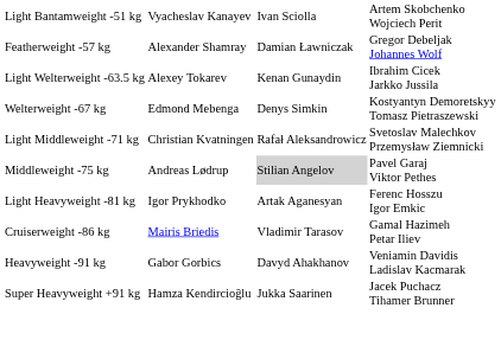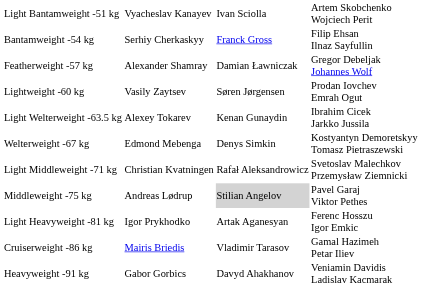+ row: Bantamweight -54 kg | Serhiy Cherkaskyy | Franck Gross | Filip Ehsan Ilnaz Sayfullin
+ row: Lightweight -60 kg | Vasily Zaytsev | Søren Jørgensen | Prodan Iovchev Emrah Ogut
- row: Super Heavyweight +91 kg | Hamza Kendircioğlu | Jukka Saarinen | Jacek Puchacz Tihamer Brunner
